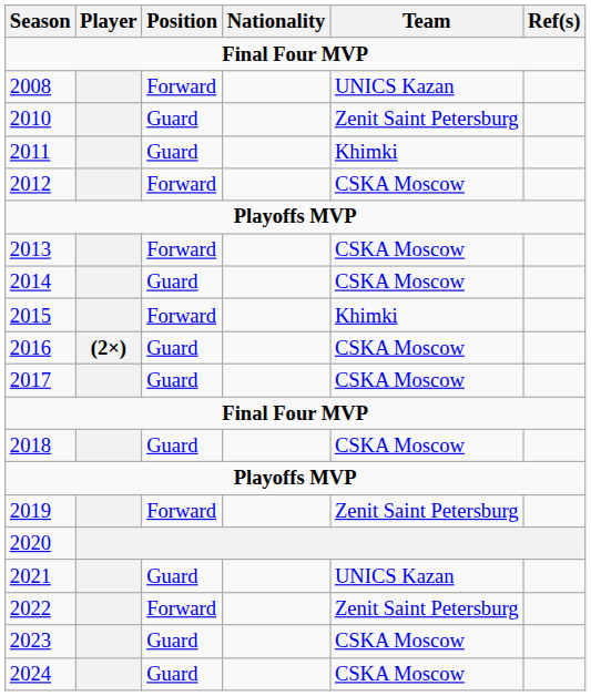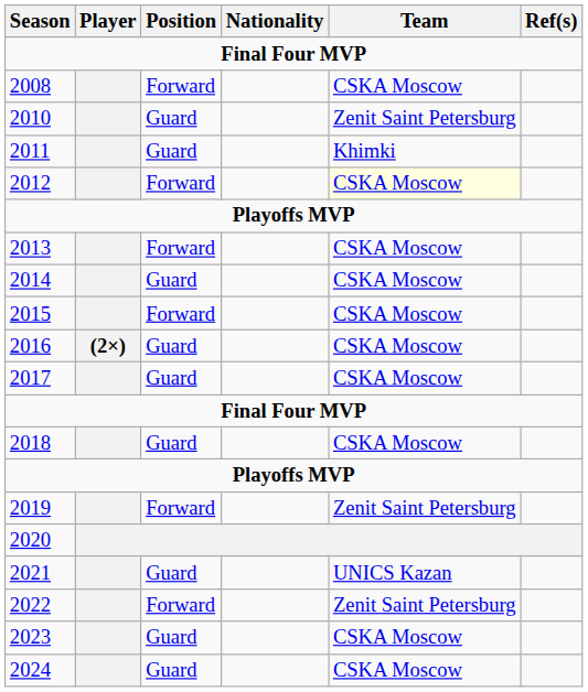2008 | Team: UNICS Kazan -> CSKA Moscow
2012 | Team: no background -> lightyellow background
2015 | Team: Khimki -> CSKA Moscow
